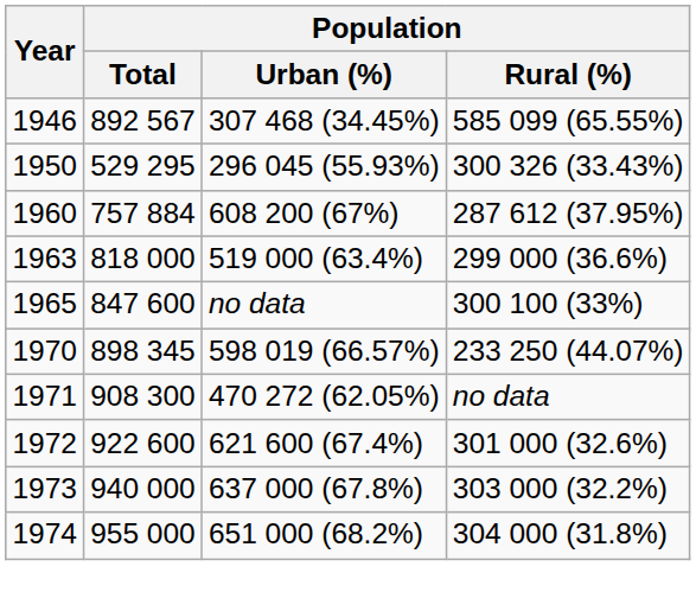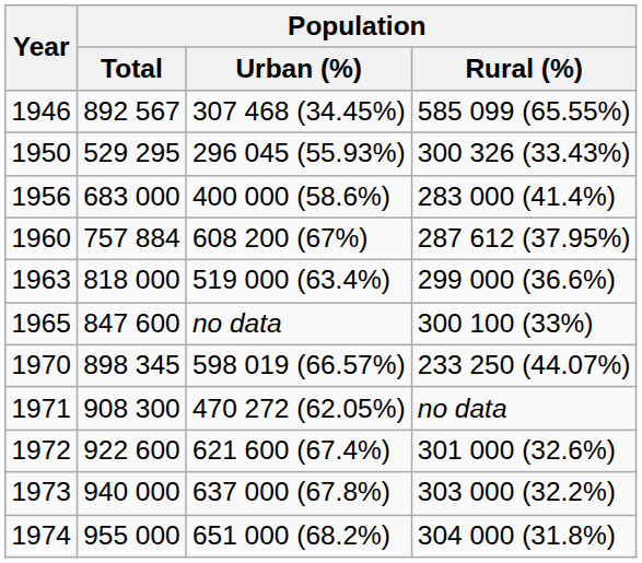+ row: 1956 | 683 000 | 400 000 (58.6%) | 283 000 (41.4%)
